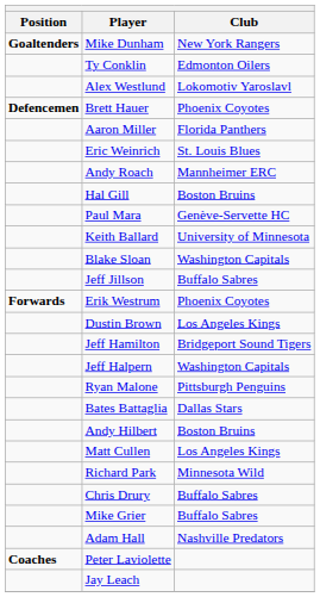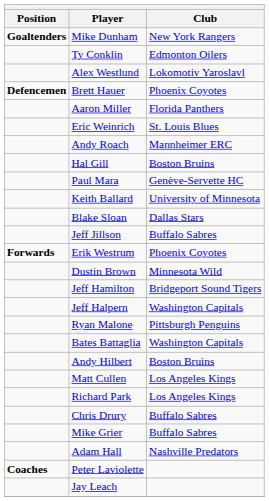Blake Sloan | Club: Washington Capitals -> Dallas Stars
Dustin Brown | Club: Los Angeles Kings -> Minnesota Wild
Bates Battaglia | Club: Dallas Stars -> Washington Capitals
Richard Park | Club: Minnesota Wild -> Los Angeles Kings
